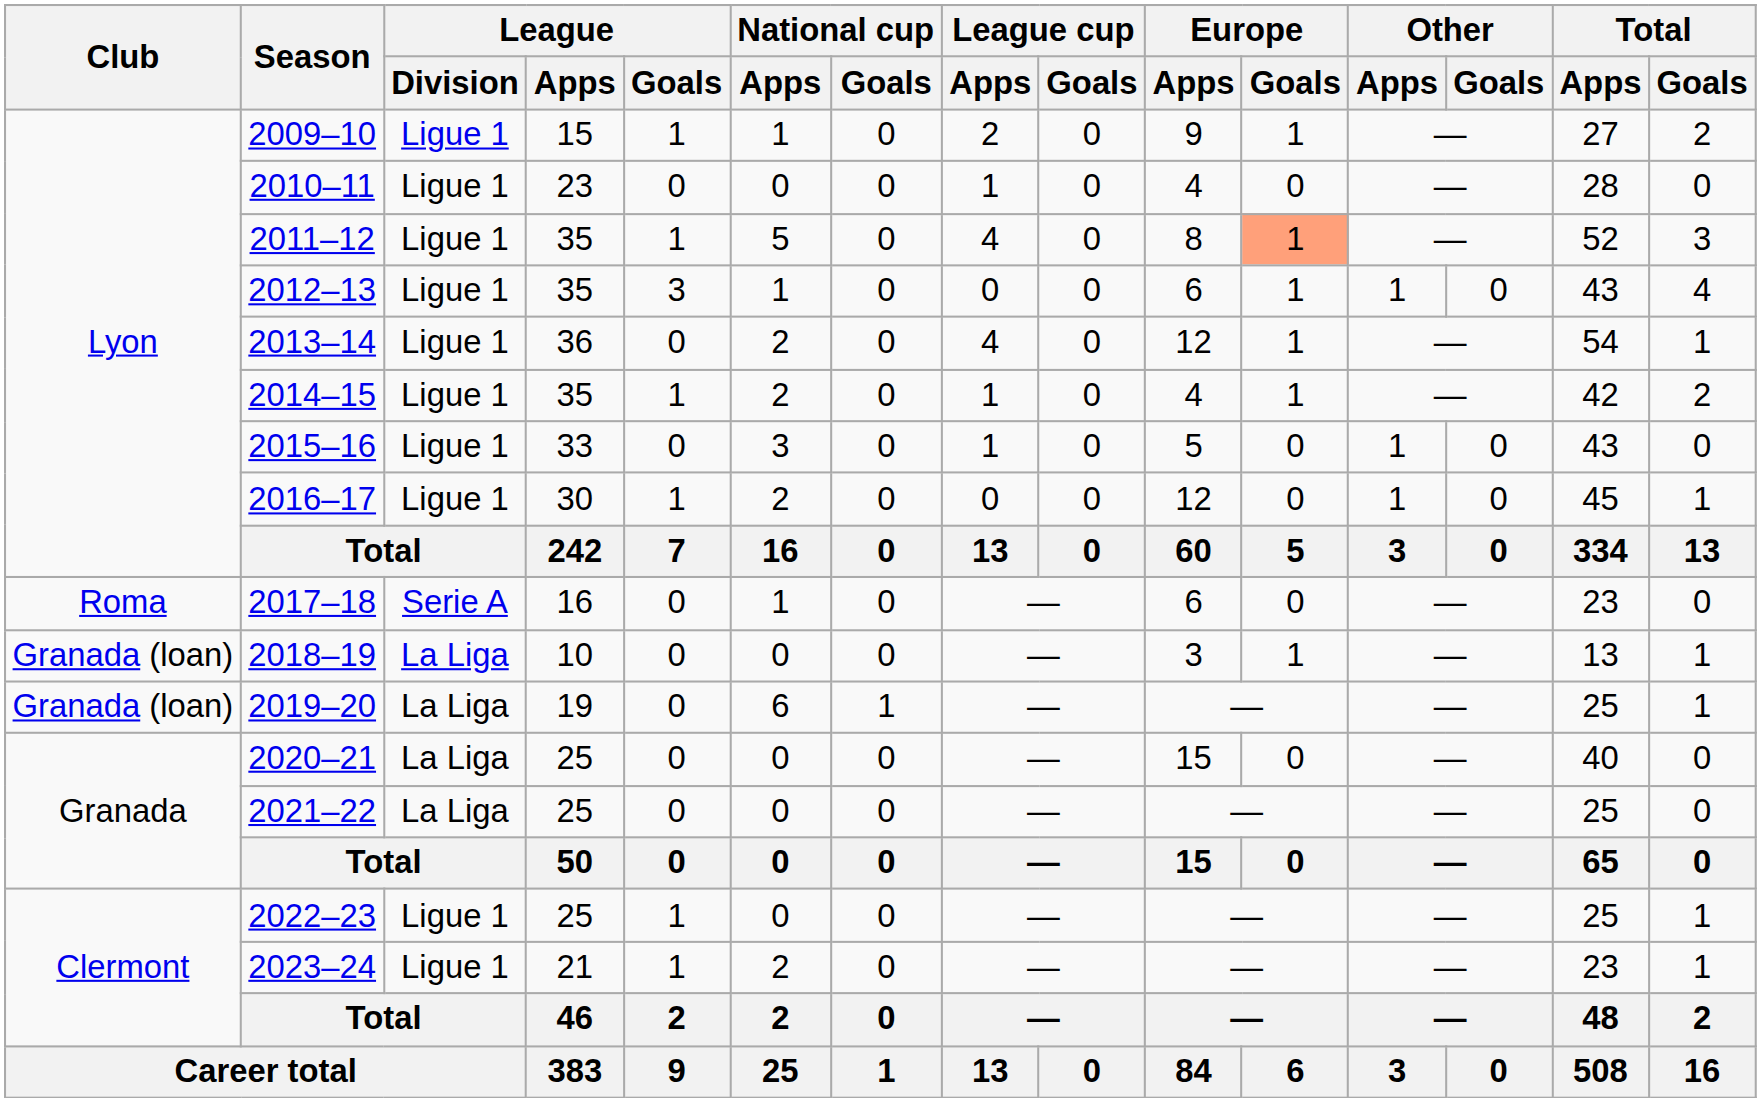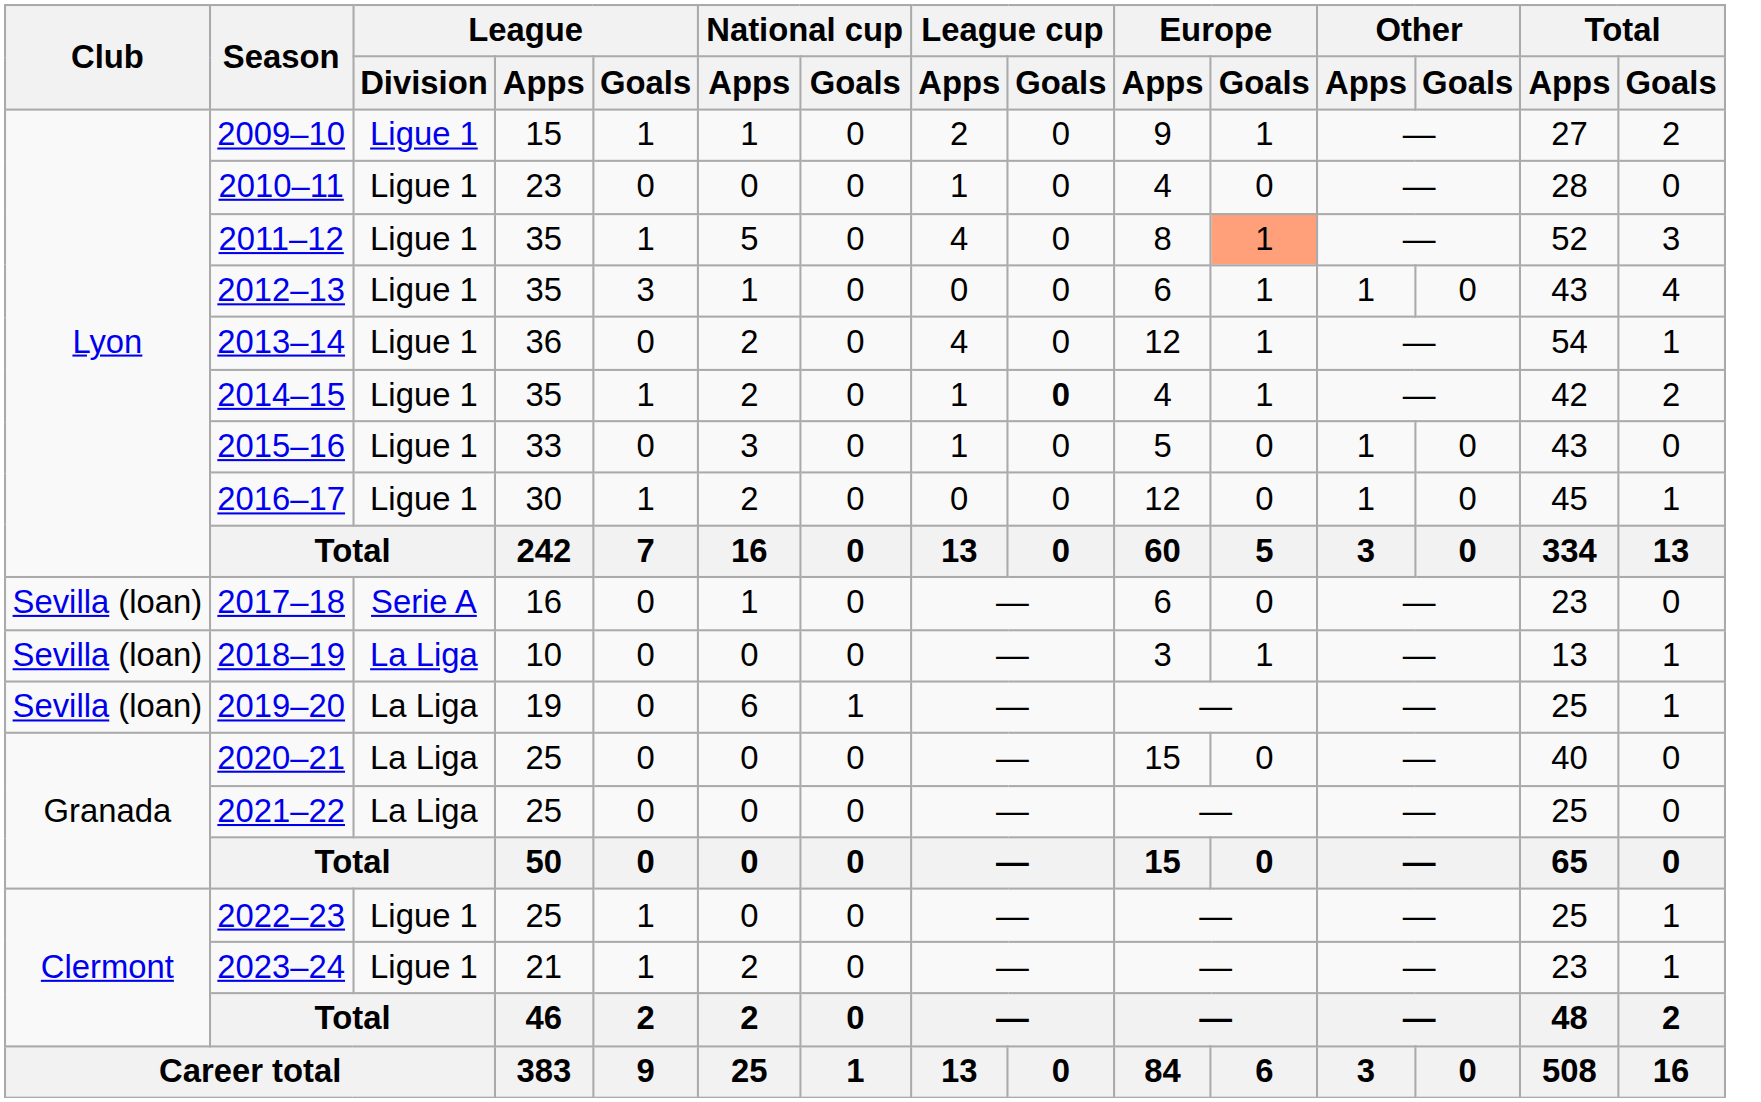2014–15 | League cup / Goals: normal -> bold
2017–18 | Club: Roma -> Sevilla (loan)
2018–19 | Club: Granada (loan) -> Sevilla (loan)
2019–20 | Club: Granada (loan) -> Sevilla (loan)
